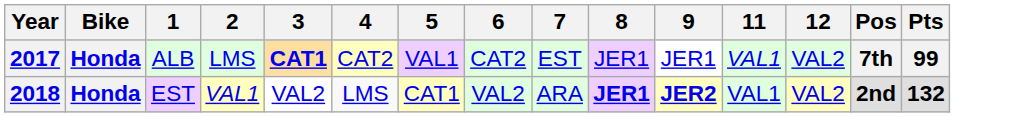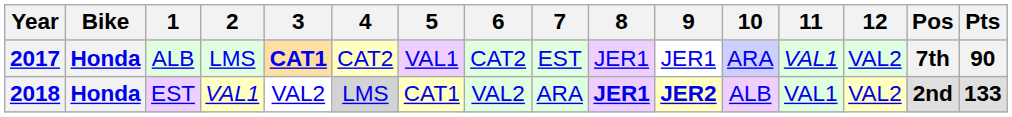+ column: 10 | ARA | ALB
2017 | Pts: 99 -> 90
2018 | 4: no background -> lightgrey background
2018 | Pts: 132 -> 133
